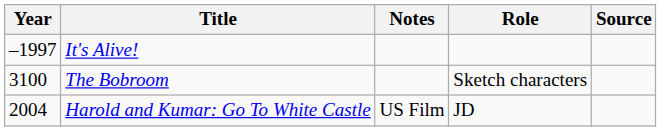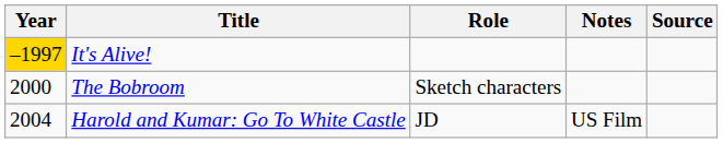columns swapped: Role <-> Notes
It's Alive! | Year: no background -> gold background
The Bobroom | Year: 3100 -> 2000
